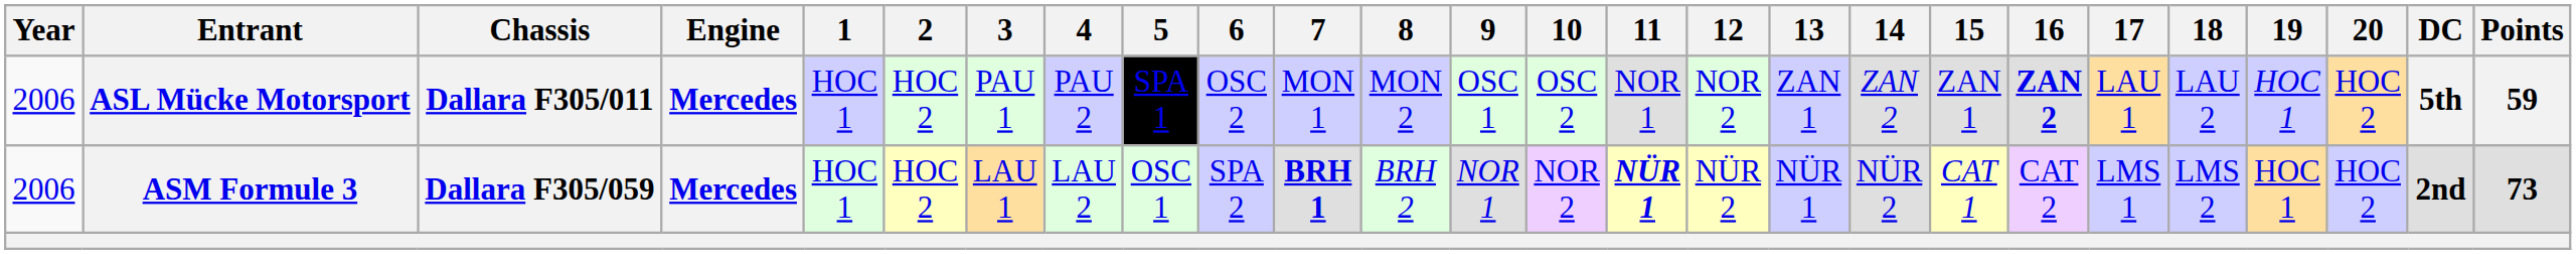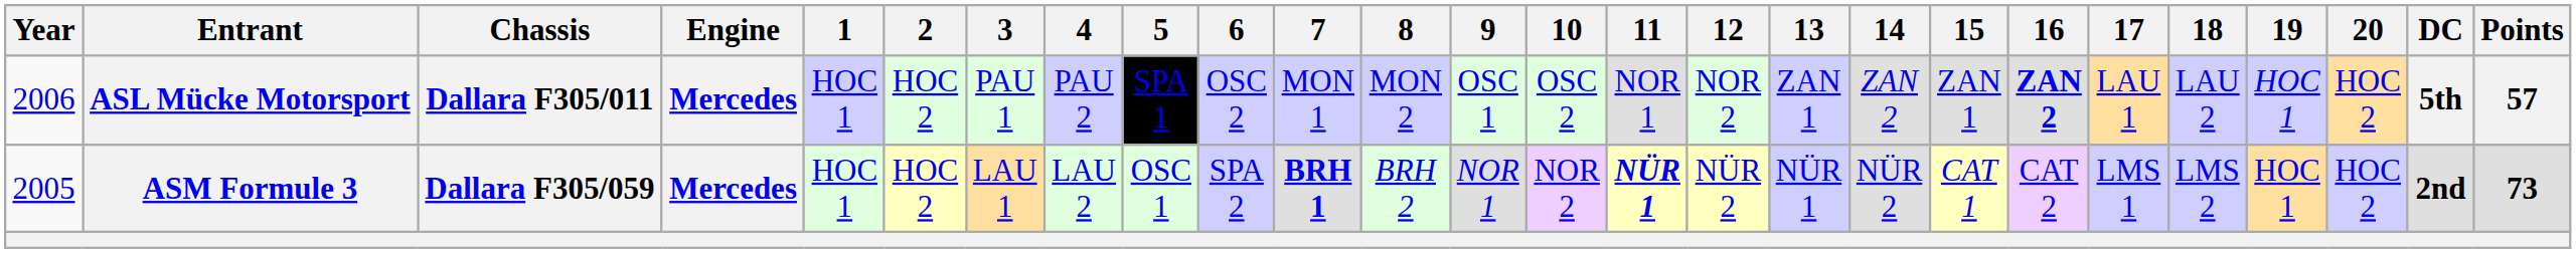ASL Mücke Motorsport | Points: 59 -> 57
ASM Formule 3 | Year: 2006 -> 2005
